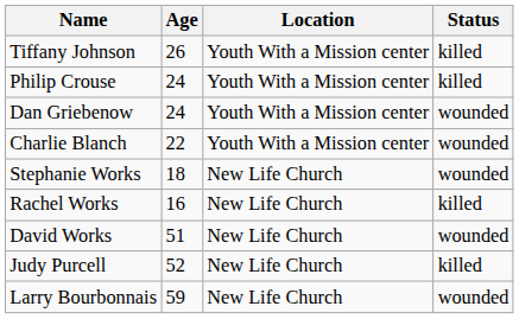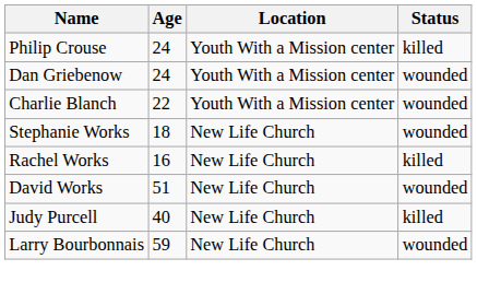- row: Tiffany Johnson | 26 | Youth With a Mission center | killed
Judy Purcell | Age: 52 -> 40
